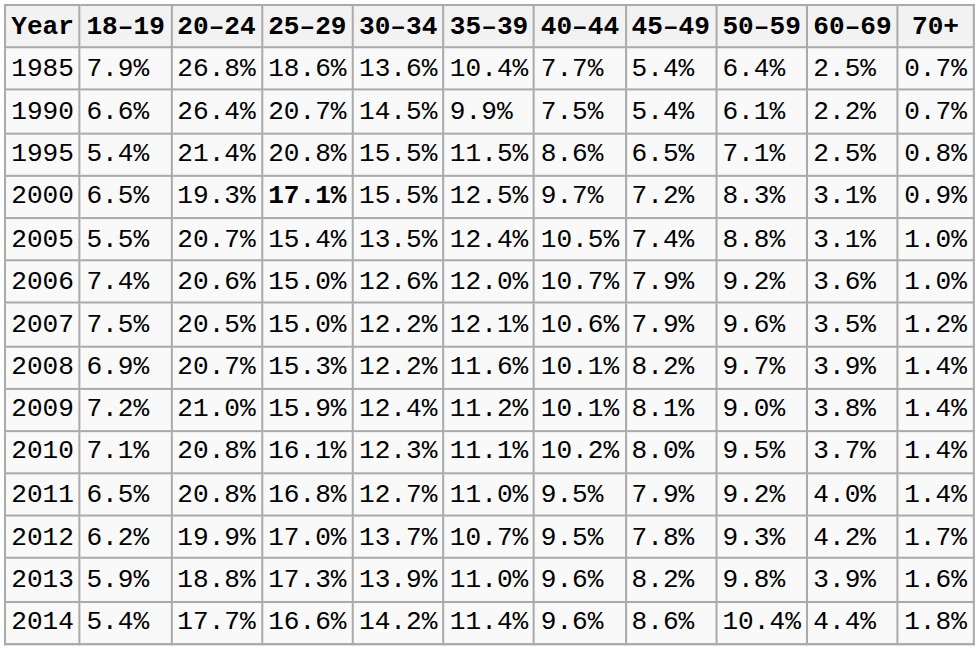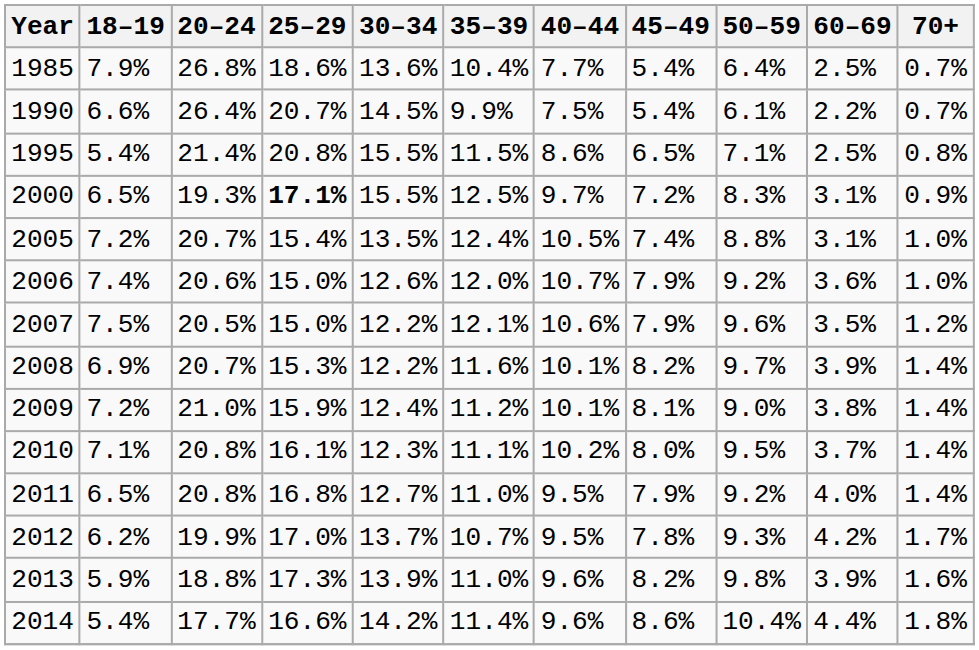2005 | 18–19: 5.5% -> 7.2%
